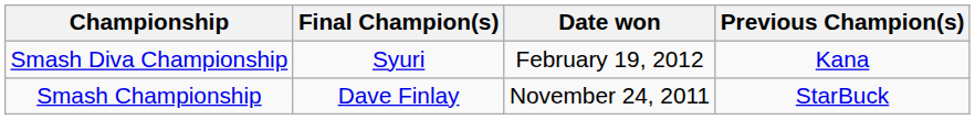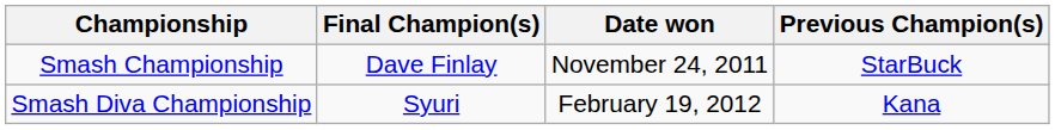rows swapped: Smash Championship <-> Smash Diva Championship
